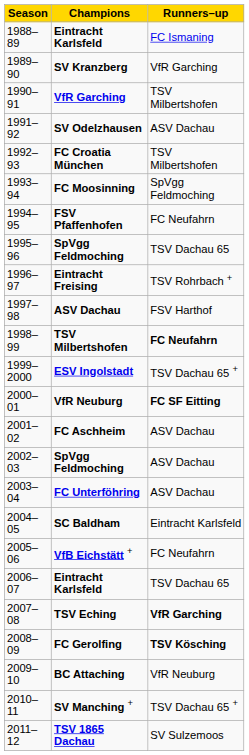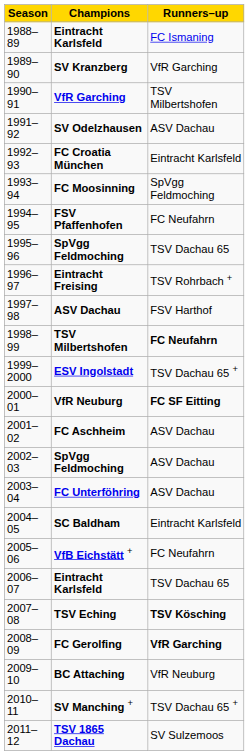FC Croatia München | Runners–up: TSV Milbertshofen -> Eintracht Karlsfeld
TSV Eching | Runners–up: VfR Garching -> TSV Kösching
FC Gerolfing | Runners–up: TSV Kösching -> VfR Garching
